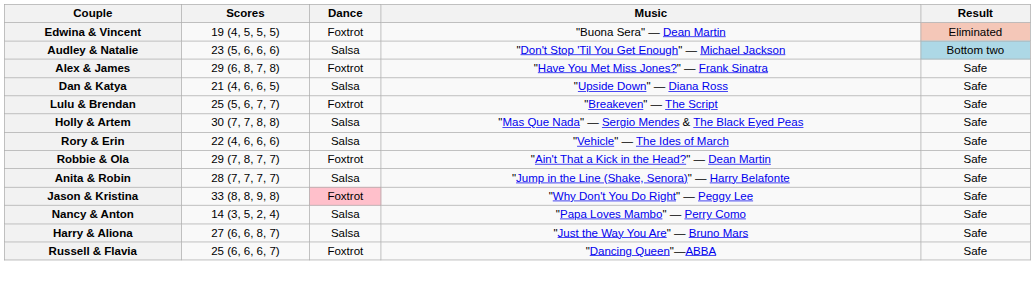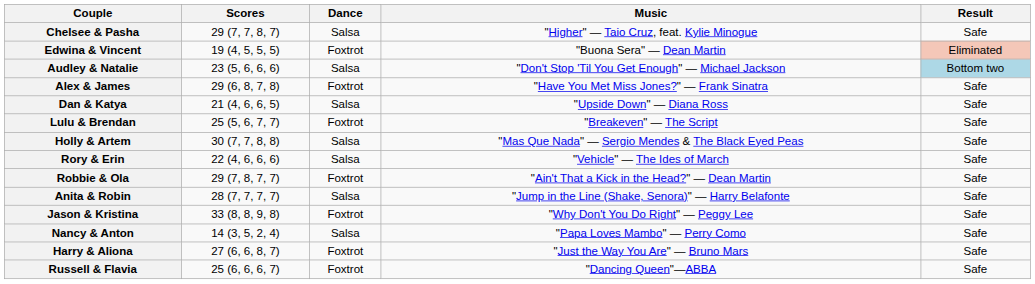+ row: Chelsee & Pasha | 29 (7, 7, 8, 7) | Salsa | "Higher" — Taio Cruz, feat. Kylie Minogue | Safe
Jason & Kristina | Dance: pink background -> no background
Harry & Aliona | Dance: Salsa -> Foxtrot
